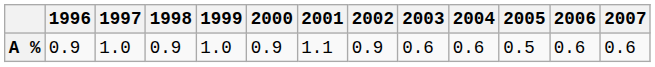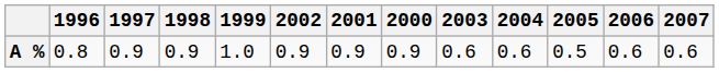columns swapped: 2000 <-> 2002
A % | 1996: 0.9 -> 0.8
A % | 1997: 1.0 -> 0.9
A % | 2001: 1.1 -> 0.9
